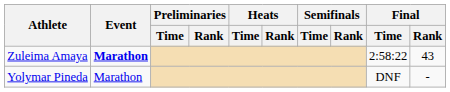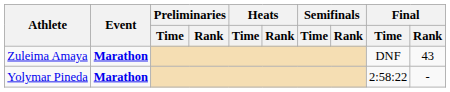Zuleima Amaya | Final / Time: 2:58:22 -> DNF
Yolymar Pineda | Event: normal -> bold
Yolymar Pineda | Final / Time: DNF -> 2:58:22
